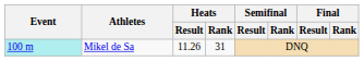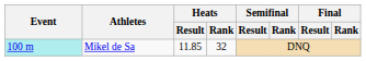Mikel de Sa | Heats / Result: 11.26 -> 11.85
Mikel de Sa | Heats / Rank: 31 -> 32
